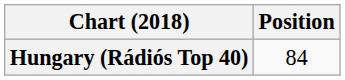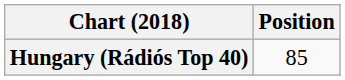Hungary (Rádiós Top 40) | Position: 84 -> 85
